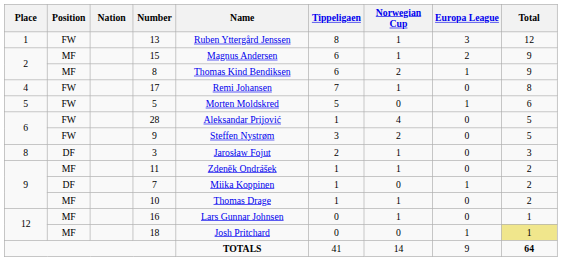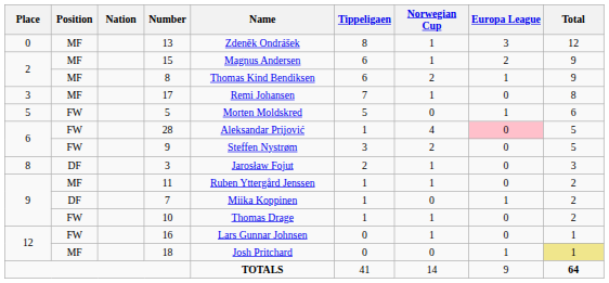13 | Place: 1 -> 0
13 | Position: FW -> MF
13 | Name: Ruben Yttergård Jenssen -> Zdeněk Ondrášek
17 | Place: 4 -> 3
17 | Position: FW -> MF
28 | Europa League: no background -> pink background
11 | Name: Zdeněk Ondrášek -> Ruben Yttergård Jenssen
10 | Position: MF -> FW
16 | Position: MF -> FW
